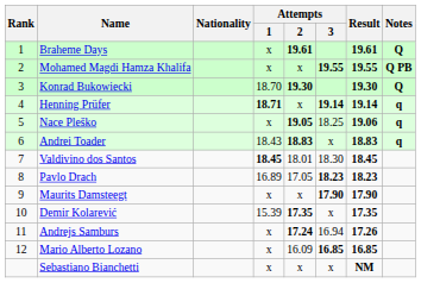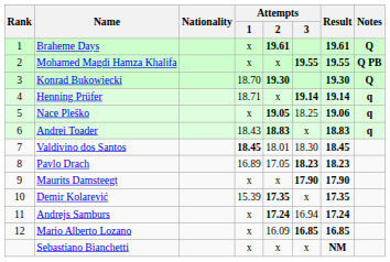Henning Prüfer | Attempts / 1: bold -> normal
Andrejs Samburs | Result: 17.26 -> 17.24
